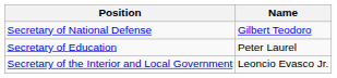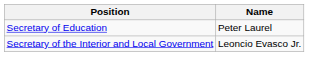- row: Secretary of National Defense | Gilbert Teodoro
